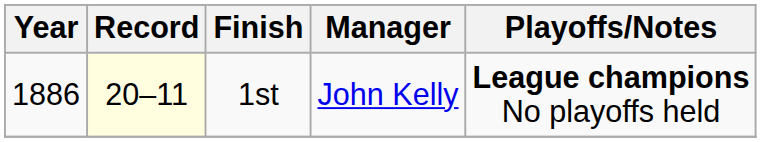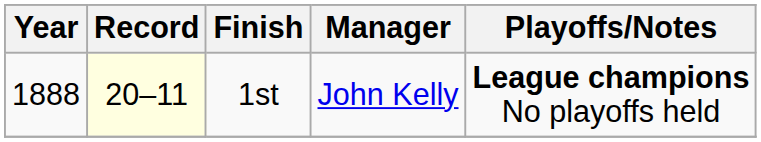1st | Year: 1886 -> 1888
